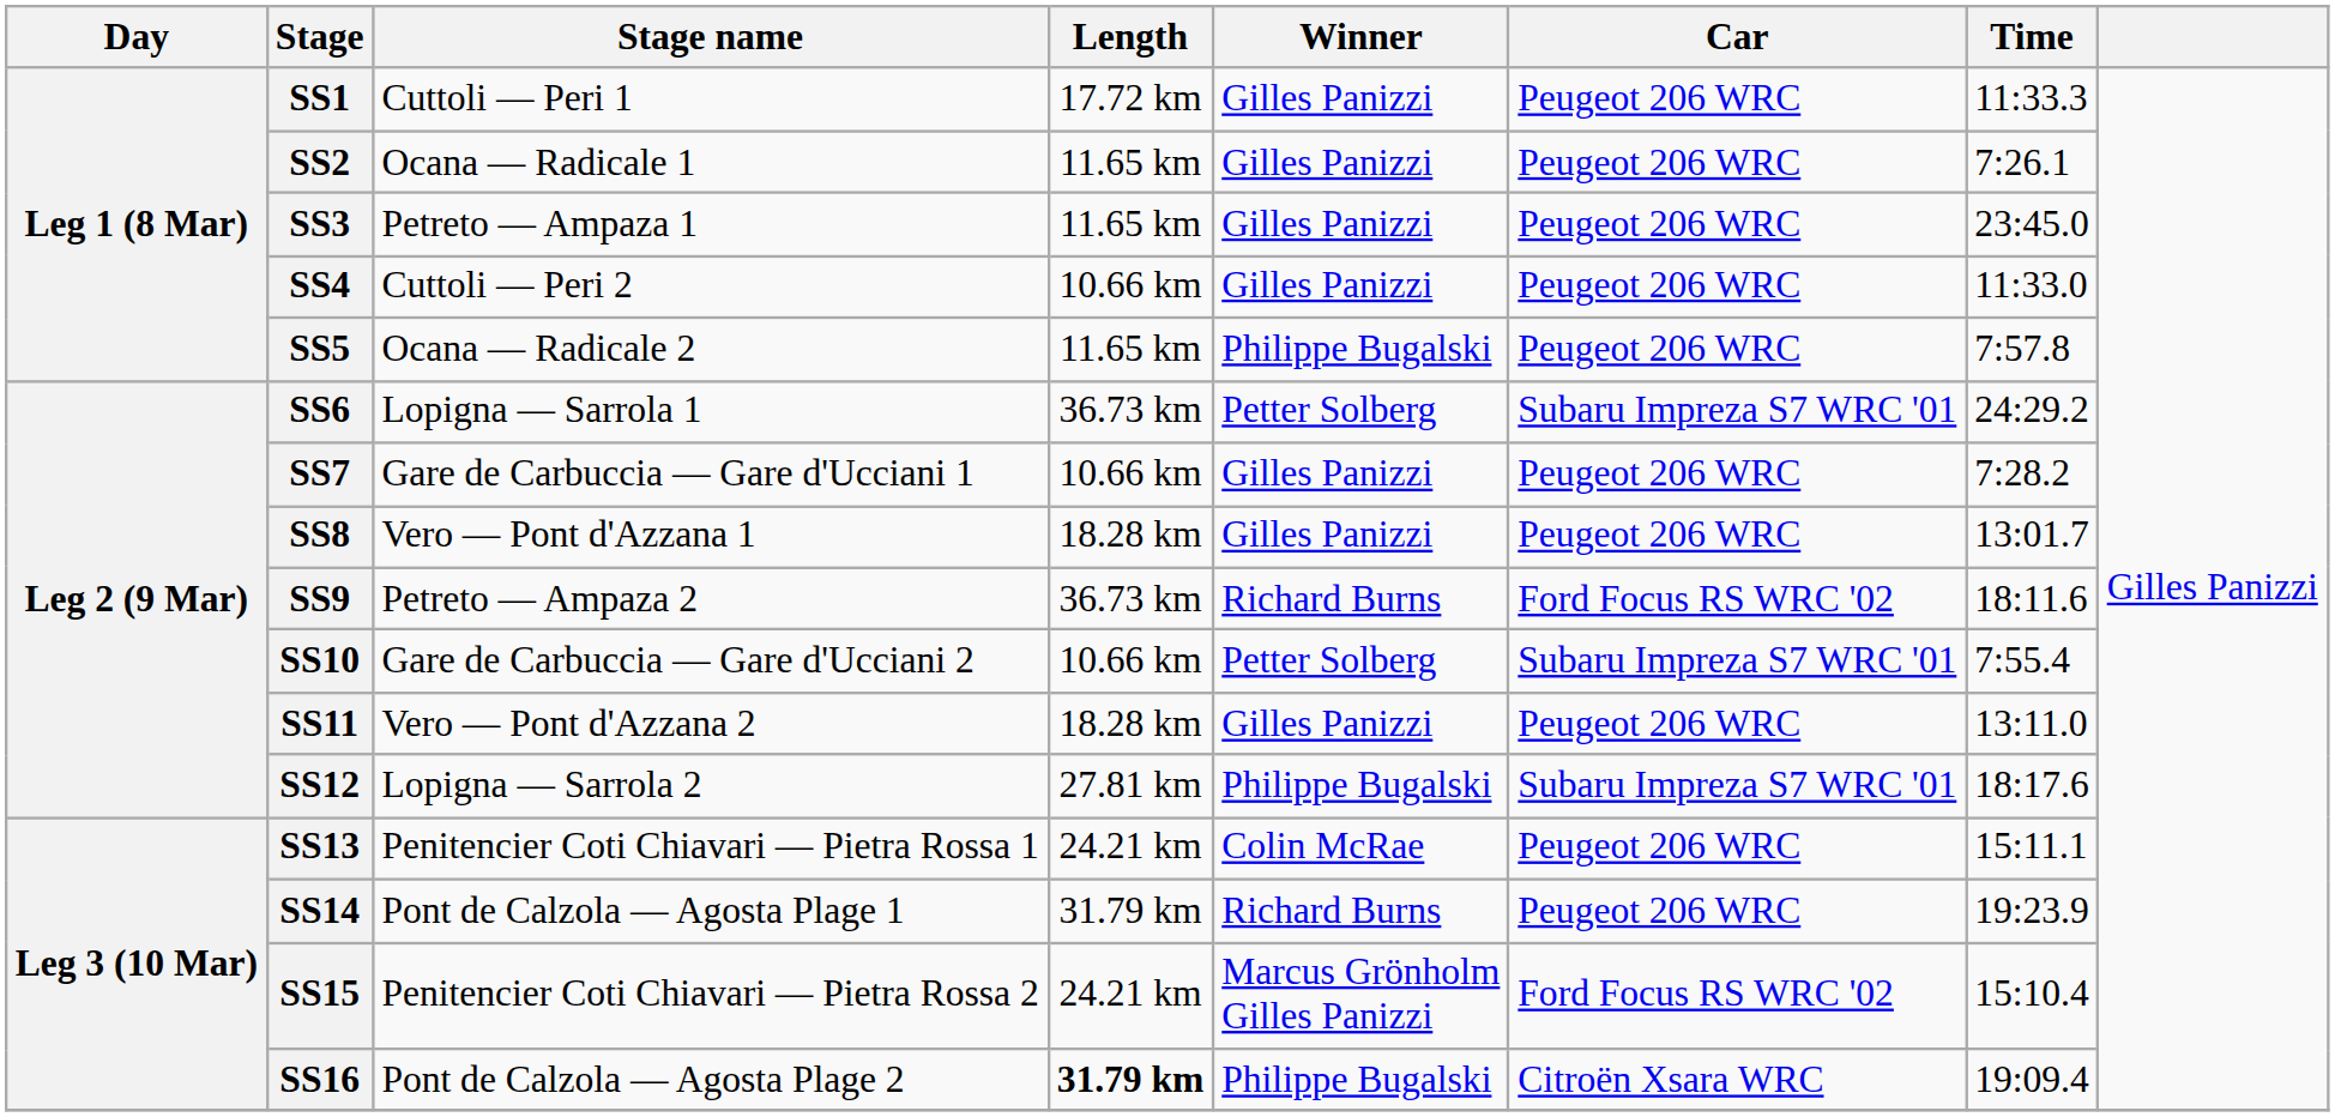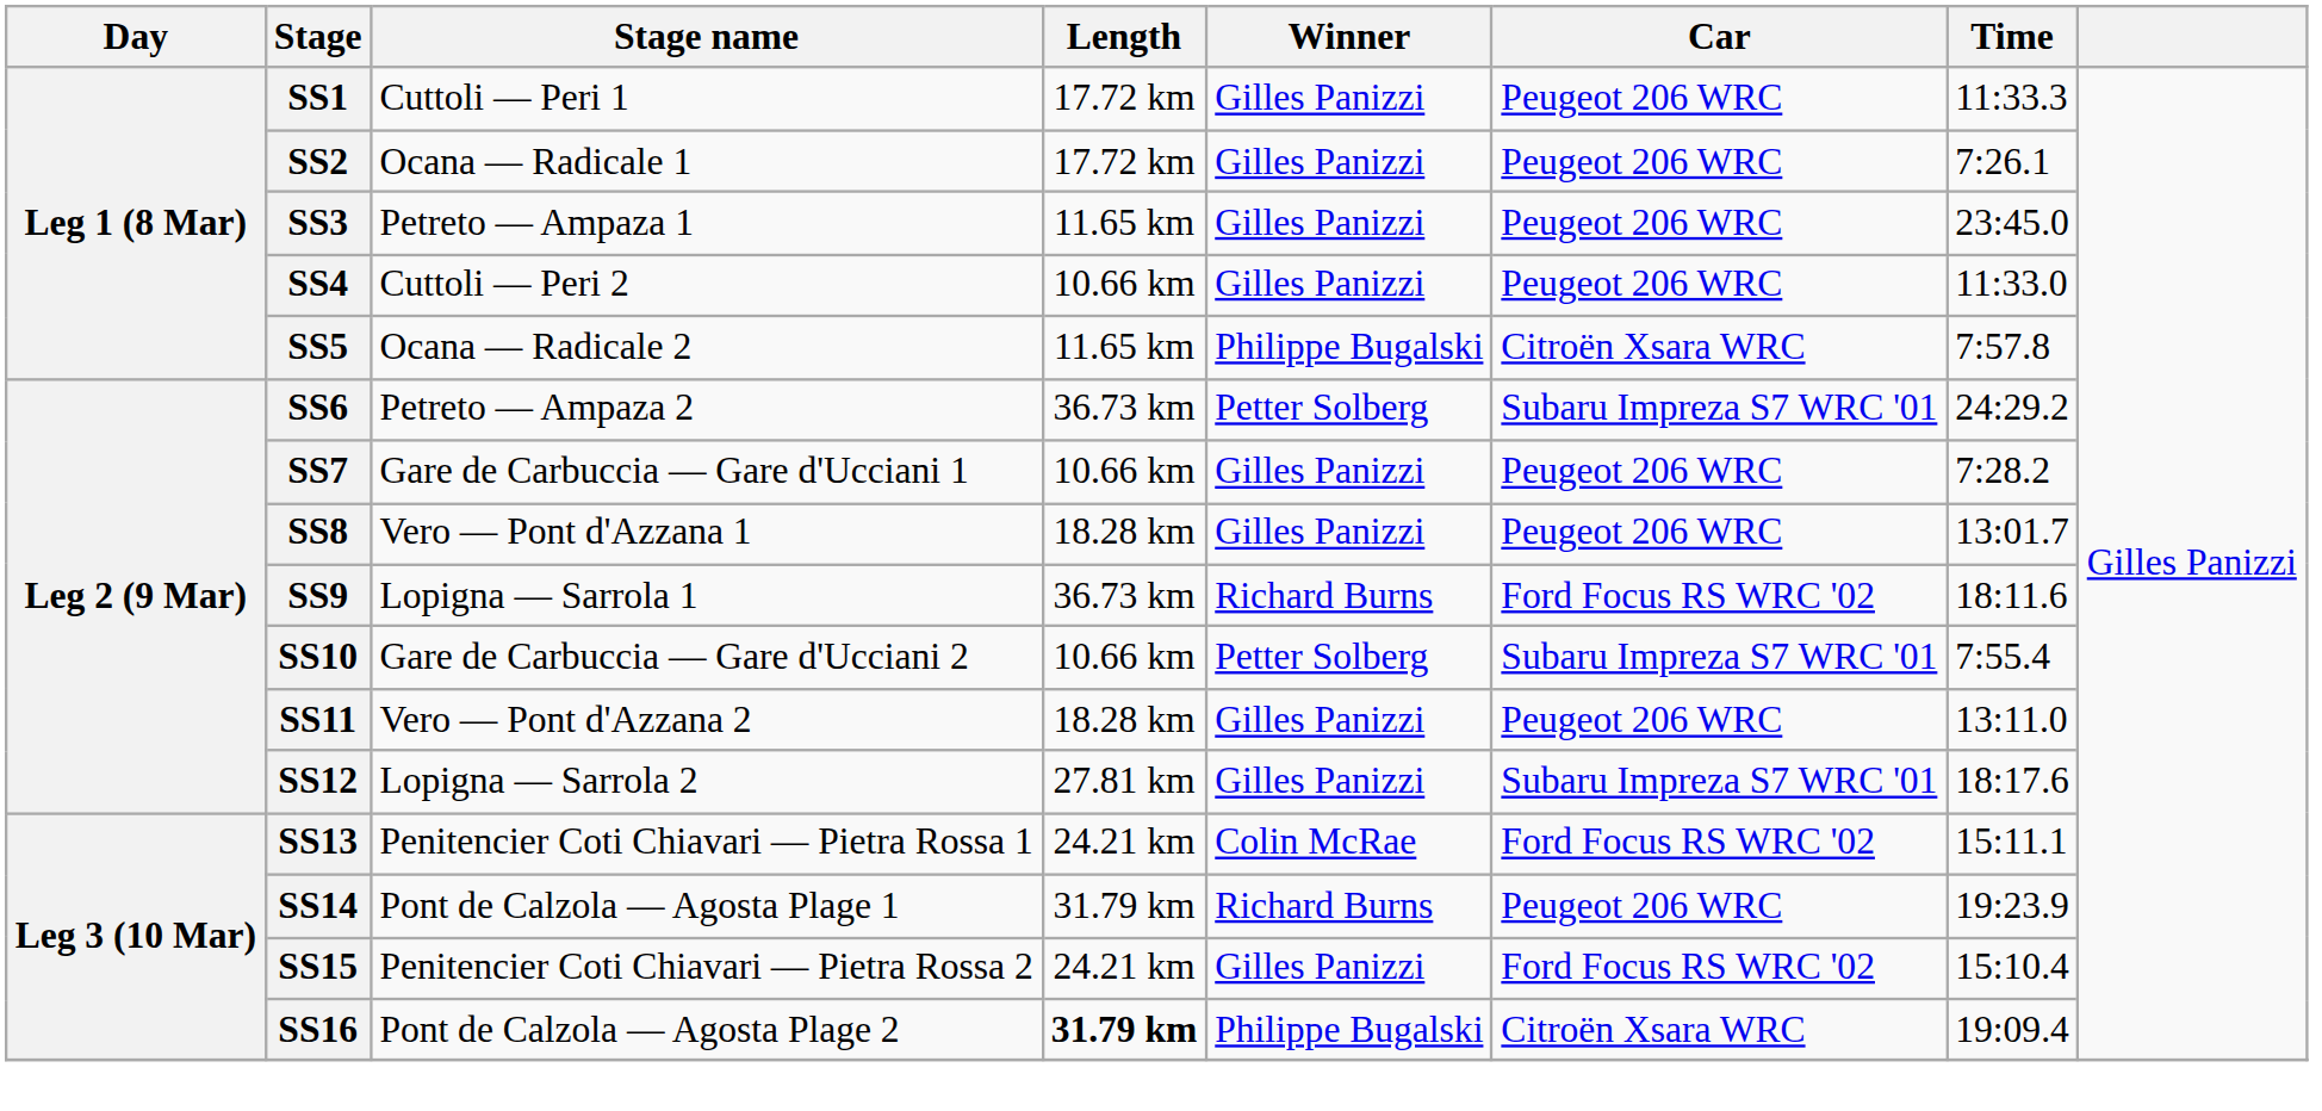SS2 | Length: 11.65 km -> 17.72 km
SS5 | Car: Peugeot 206 WRC -> Citroën Xsara WRC
SS6 | Stage name: Lopigna — Sarrola 1 -> Petreto — Ampaza 2
SS9 | Stage name: Petreto — Ampaza 2 -> Lopigna — Sarrola 1
SS12 | Winner: Philippe Bugalski -> Gilles Panizzi
SS13 | Car: Peugeot 206 WRC -> Ford Focus RS WRC '02
SS15 | Winner: Marcus Grönholm Gilles Panizzi -> Gilles Panizzi
